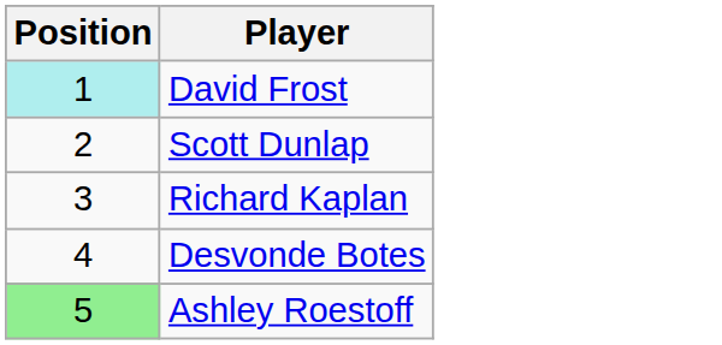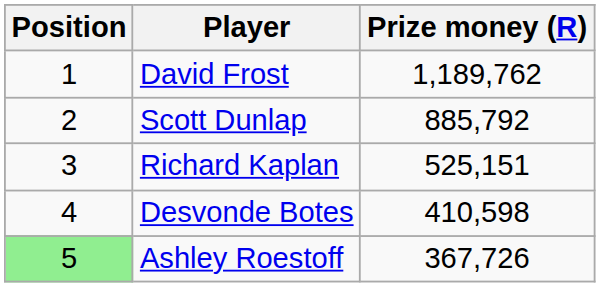+ column: Prize money (R) | 1,189,762 | 885,792 | 525,151 | 410,598 | 367,726
David Frost | Position: paleturquoise background -> no background
